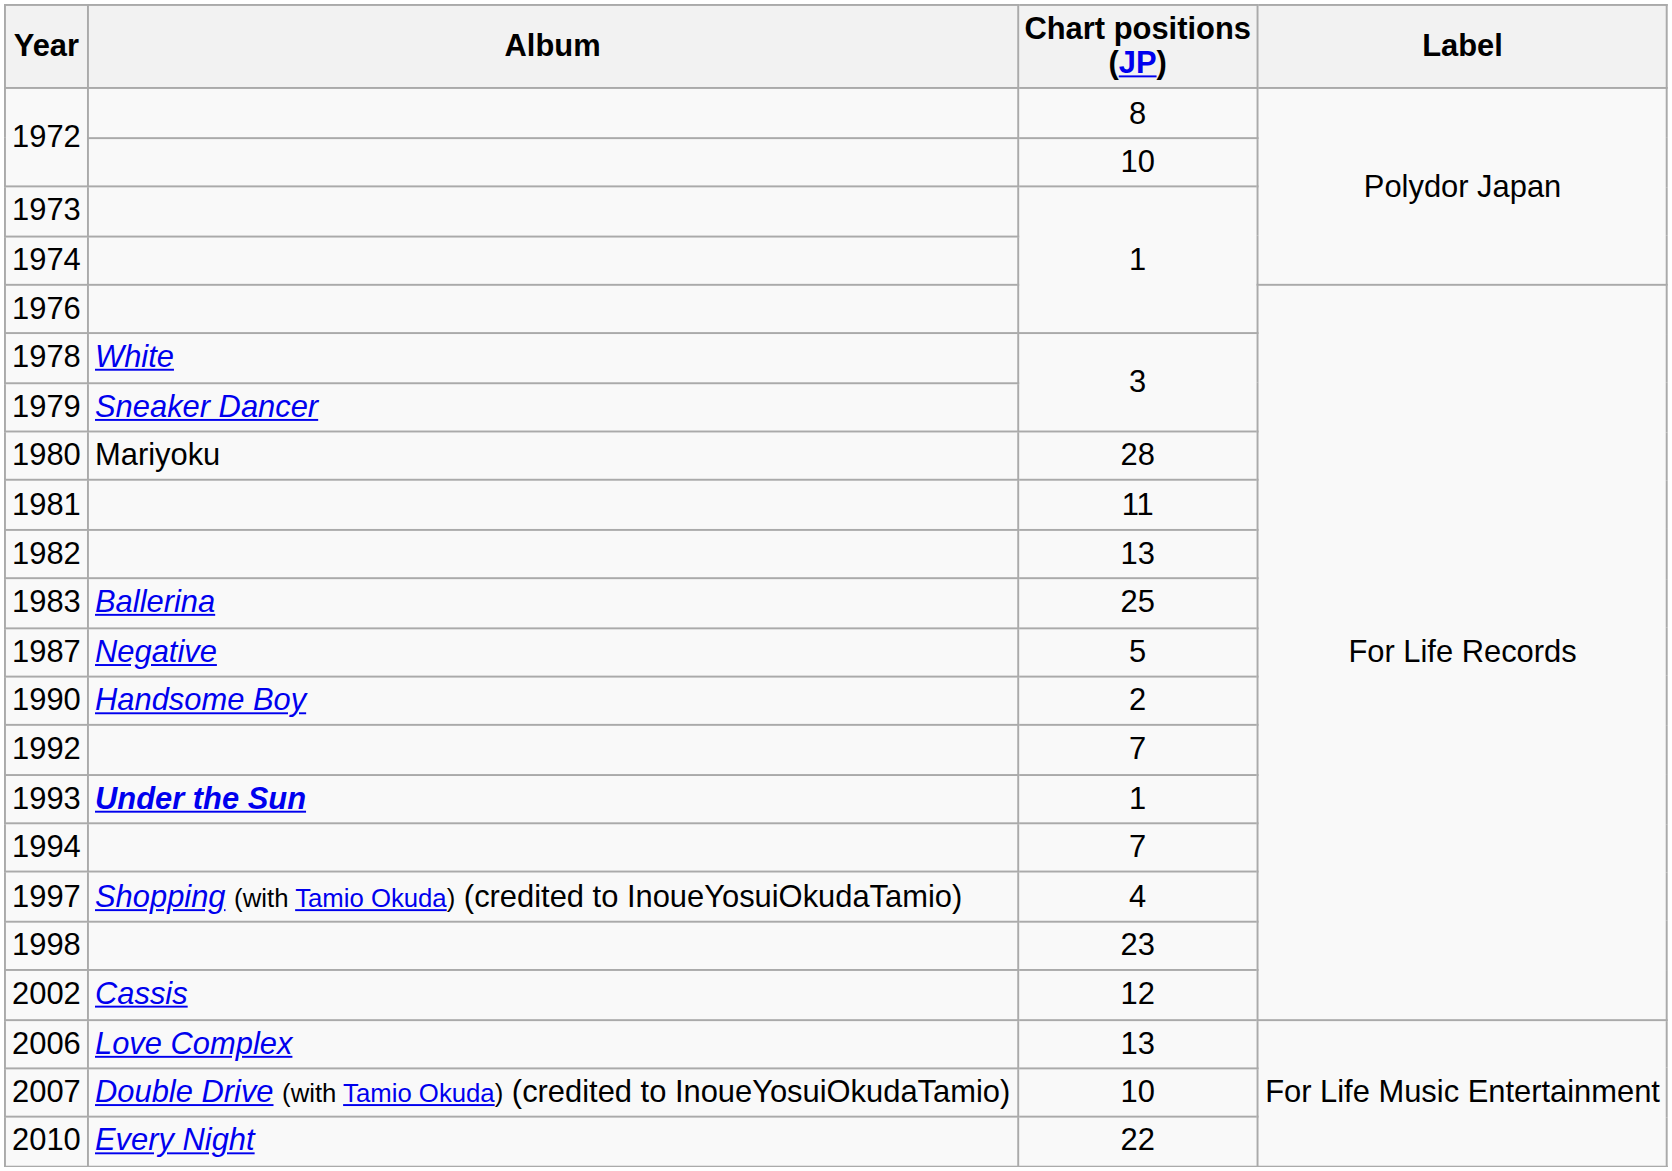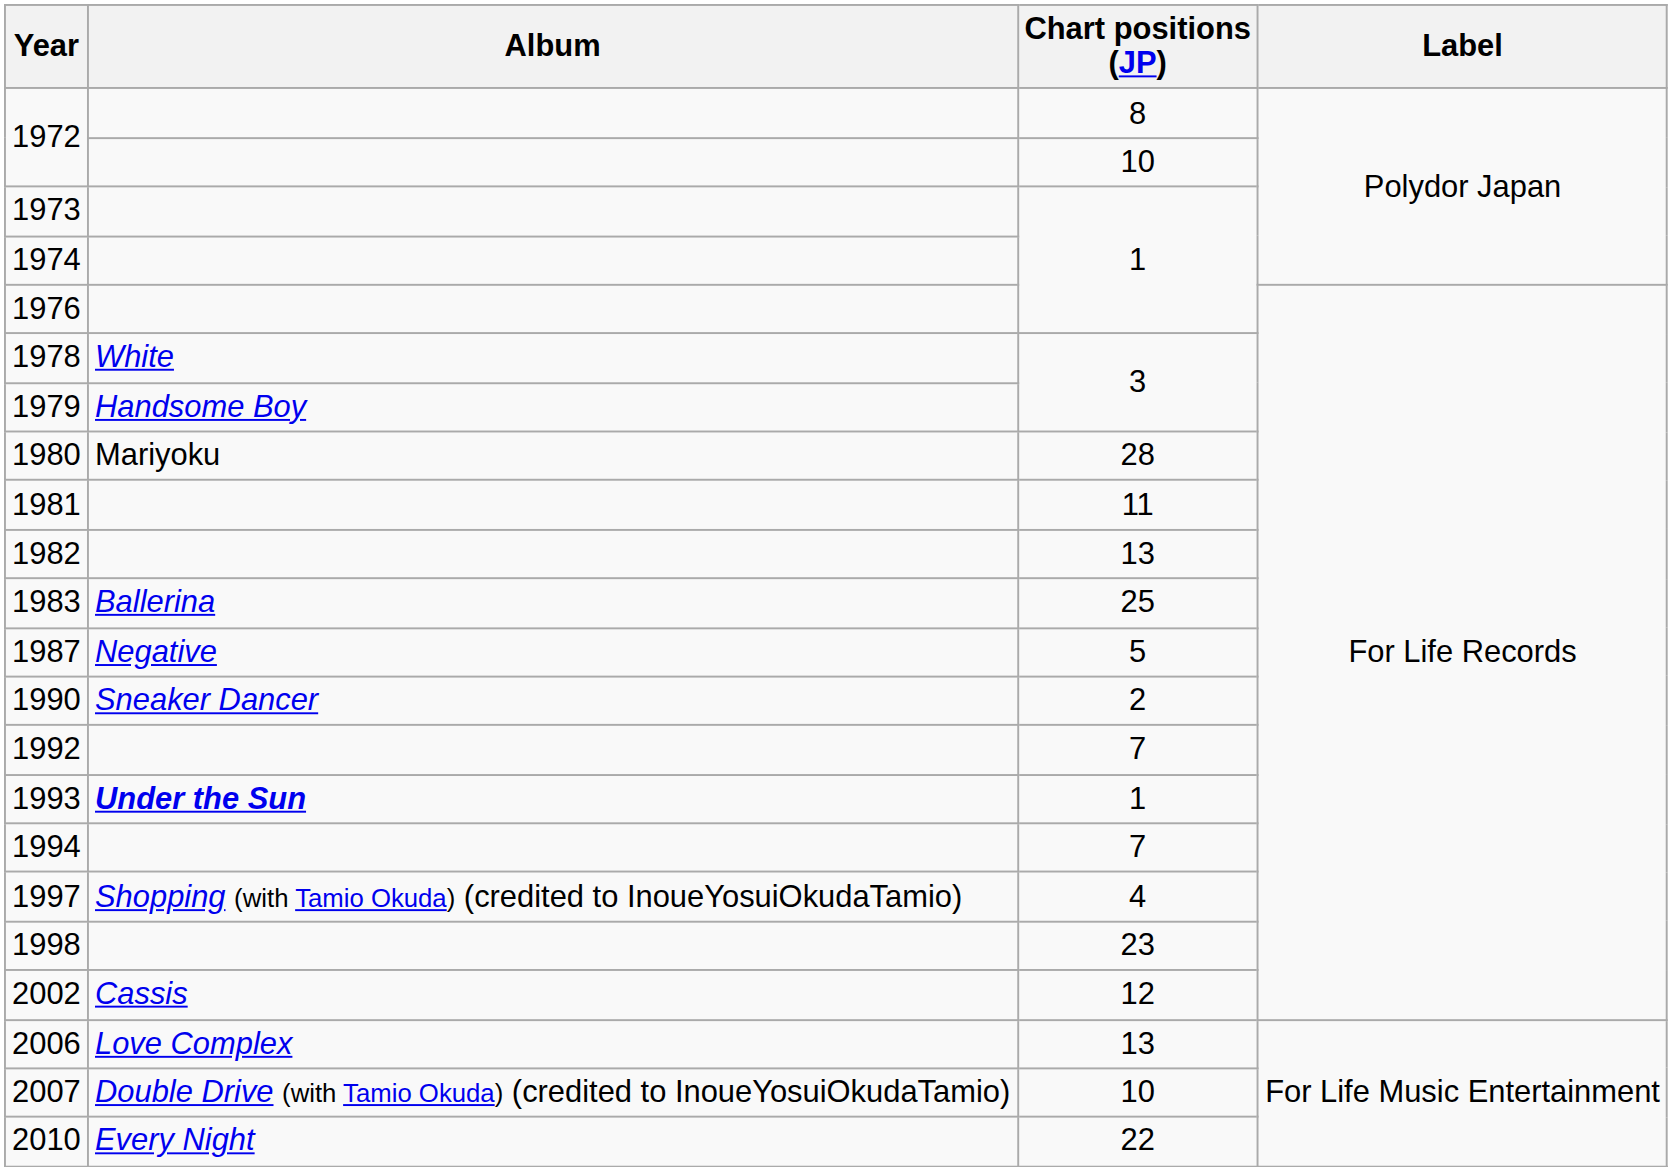1979 | Album: Sneaker Dancer -> Handsome Boy
1990 | Album: Handsome Boy -> Sneaker Dancer
